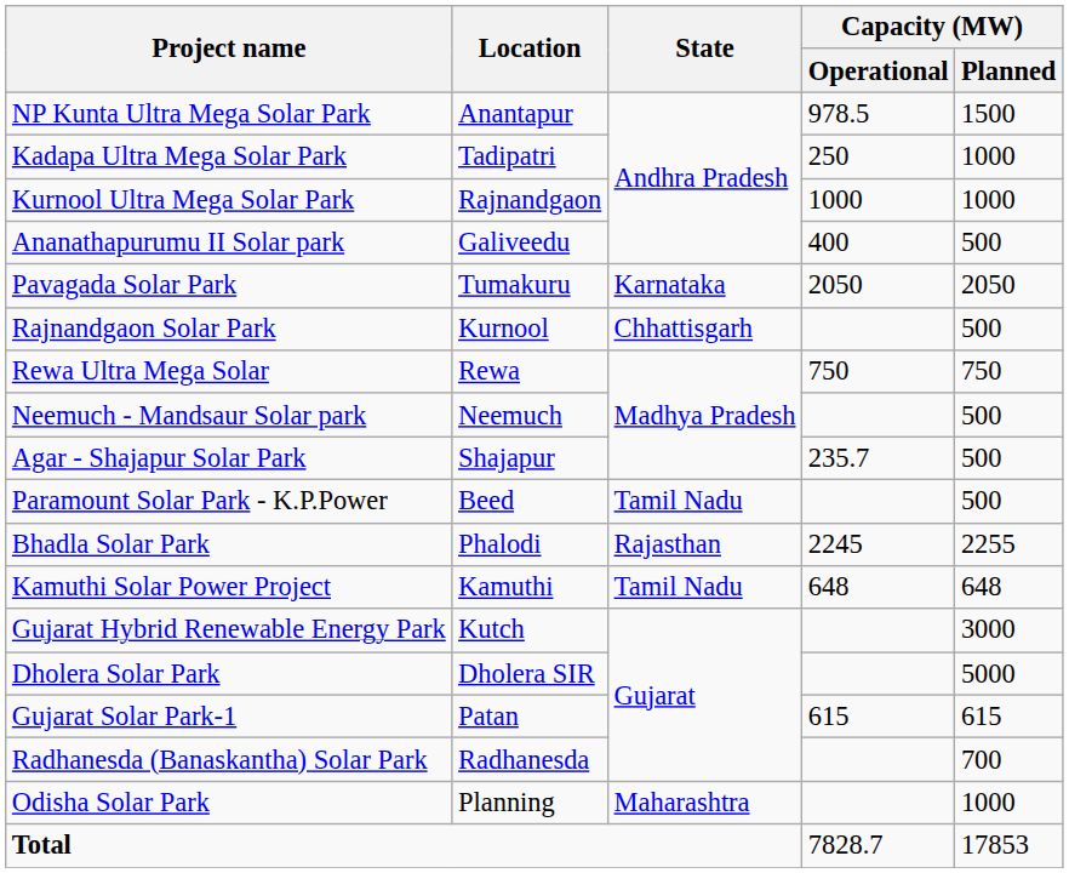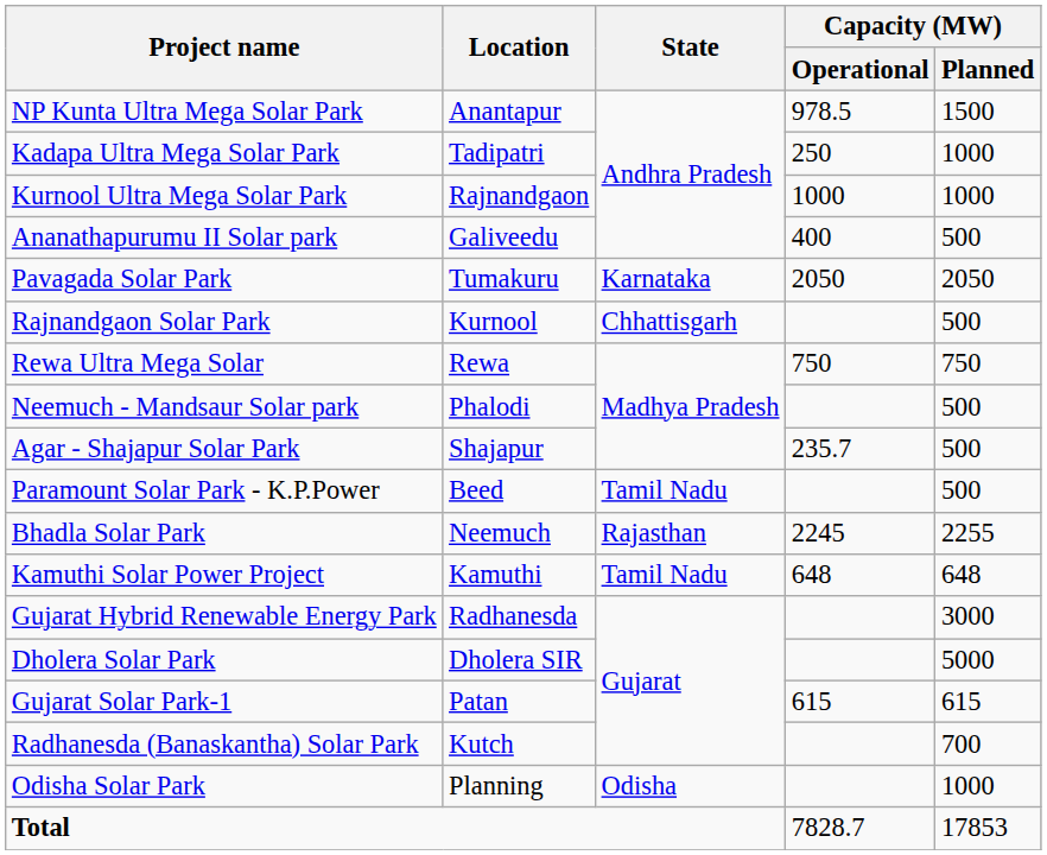Neemuch - Mandsaur Solar park | Location: Neemuch -> Phalodi
Bhadla Solar Park | Location: Phalodi -> Neemuch
Gujarat Hybrid Renewable Energy Park | Location: Kutch -> Radhanesda
Radhanesda (Banaskantha) Solar Park | Location: Radhanesda -> Kutch
Odisha Solar Park | State: Maharashtra -> Odisha
